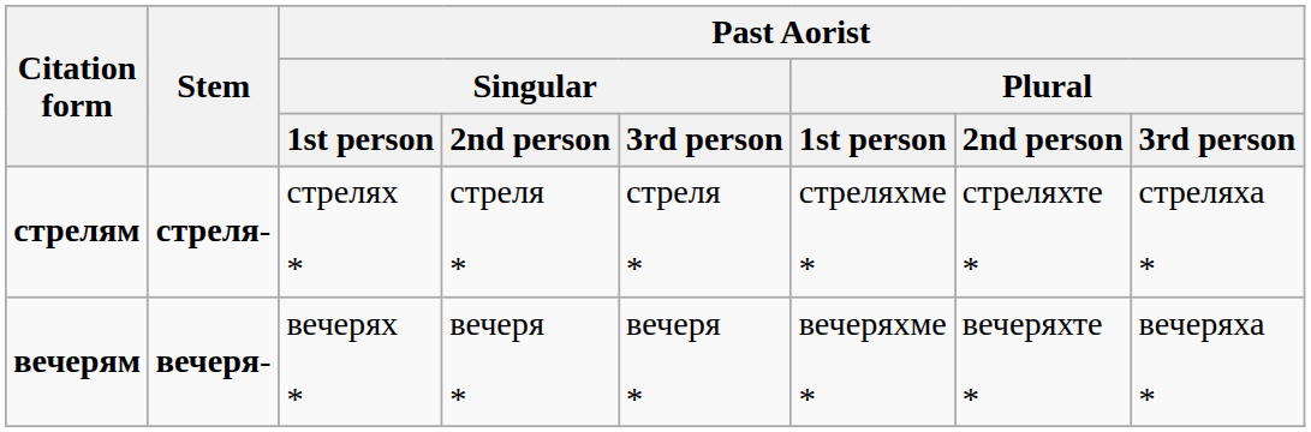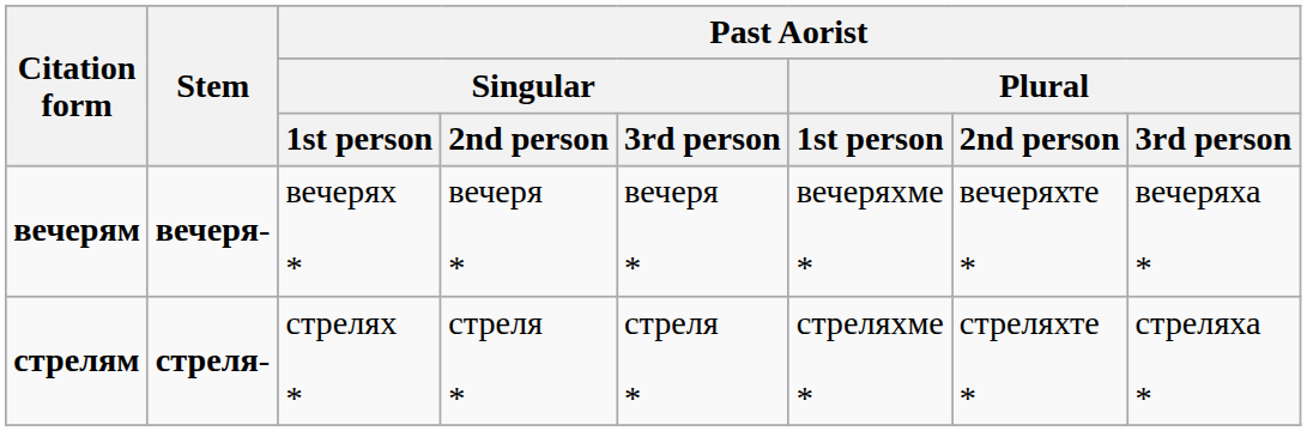rows swapped: вечерям <-> стрелям
